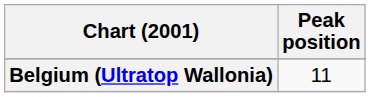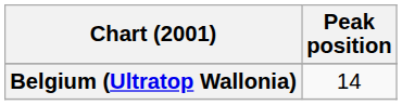Belgium (Ultratop Wallonia) | Peak position: 11 -> 14
